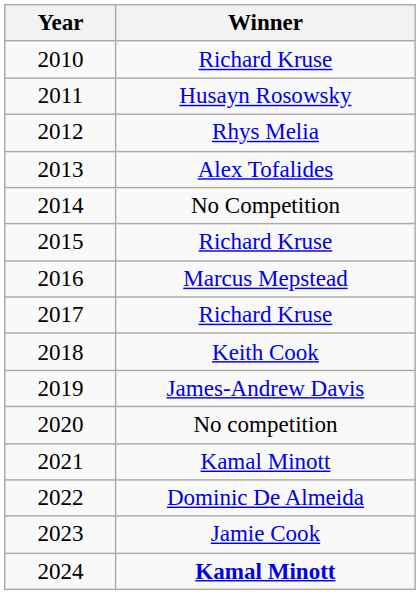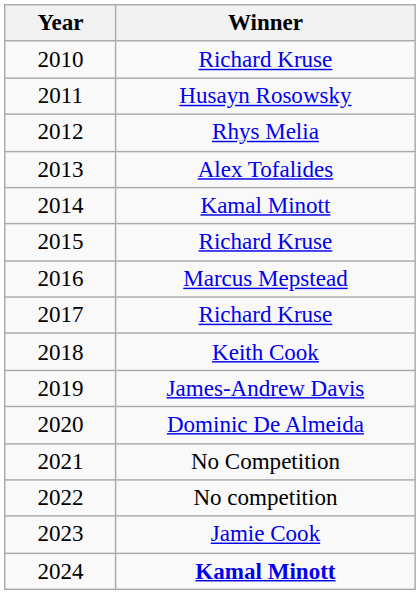2014 | Winner: No Competition -> Kamal Minott
2020 | Winner: No competition -> Dominic De Almeida
2021 | Winner: Kamal Minott -> No Competition
2022 | Winner: Dominic De Almeida -> No competition
